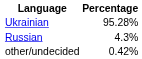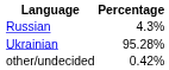rows swapped: Ukrainian <-> Russian
